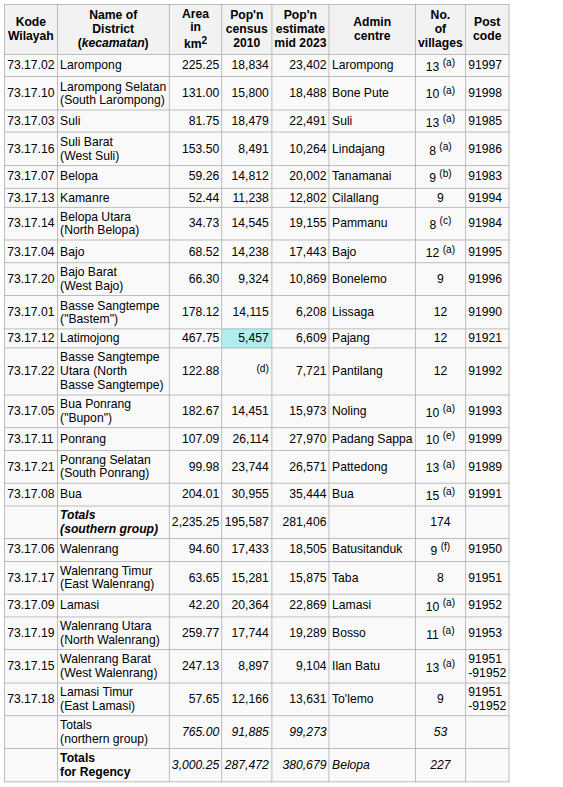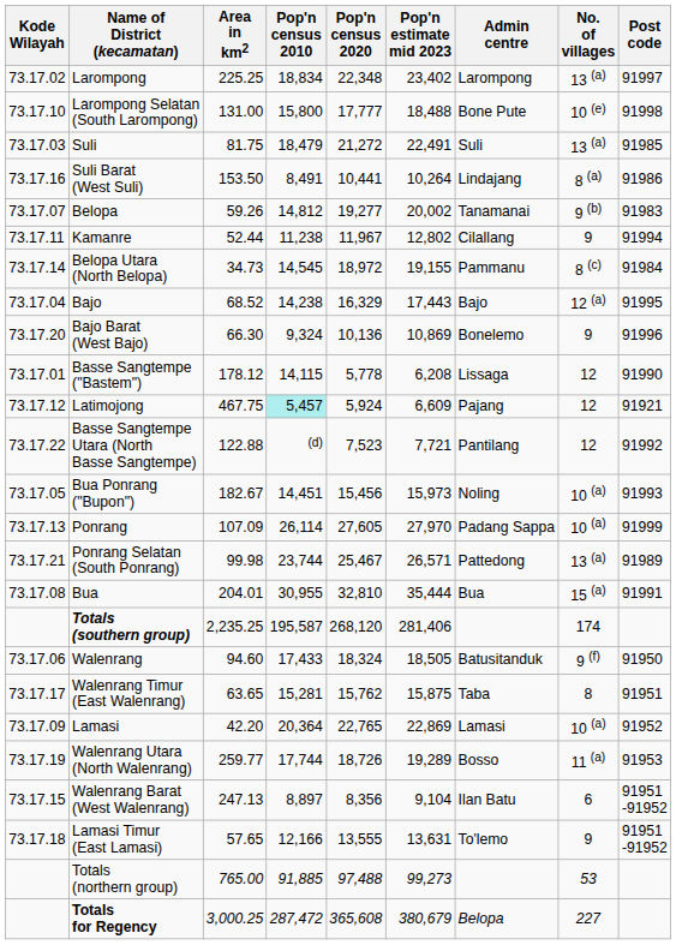+ column: Pop'n census 2020 | 22,348 | 17,777 | 21,272 | 10,441 | 19,277 | 11,967 | 18,972 | 16,329 | 10,136 | 5,778 | 5,924 | 7,523 | 15,456 | 27,605 | 25,467 | 32,810 | 268,120 | 18,324 | 15,762 | 22,765 | 18,726 | 8,356 | 13,555 | 97,488 | 365,608
Larompong Selatan (South Larompong) | No. of villages: 10 (a) -> 10 (e)
Kamanre | Kode Wilayah: 73.17.13 -> 73.17.11
Ponrang | Kode Wilayah: 73.17.11 -> 73.17.13
Ponrang | No. of villages: 10 (e) -> 10 (a)
Walenrang Barat (West Walenrang) | No. of villages: 13 (a) -> 6
